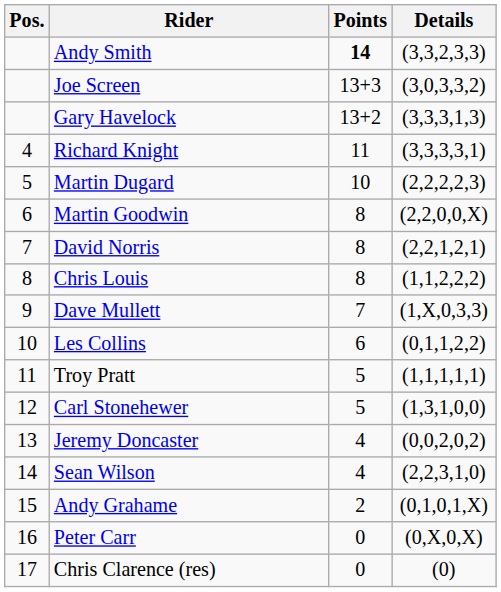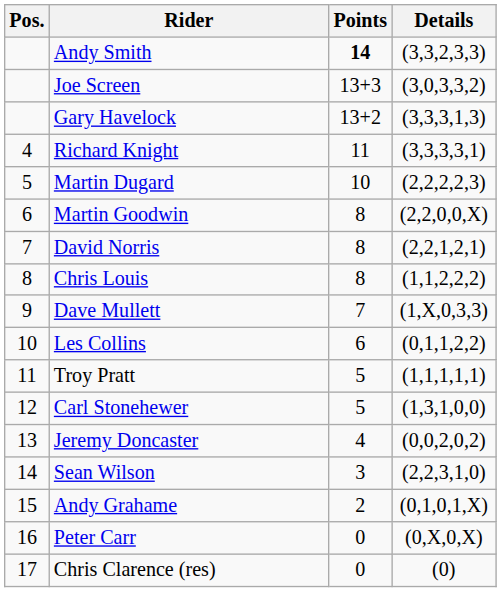Sean Wilson | Points: 4 -> 3
